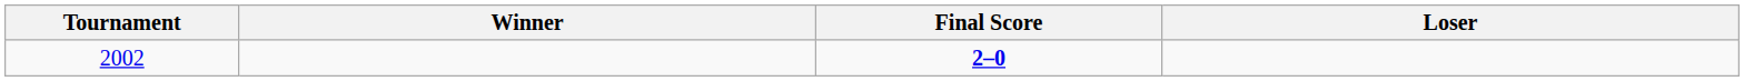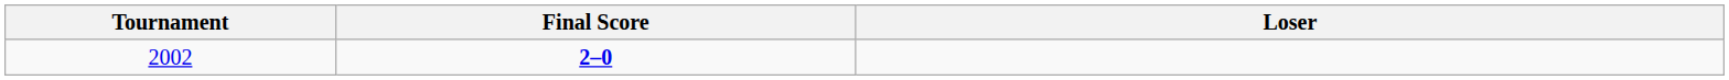- column: Winner
